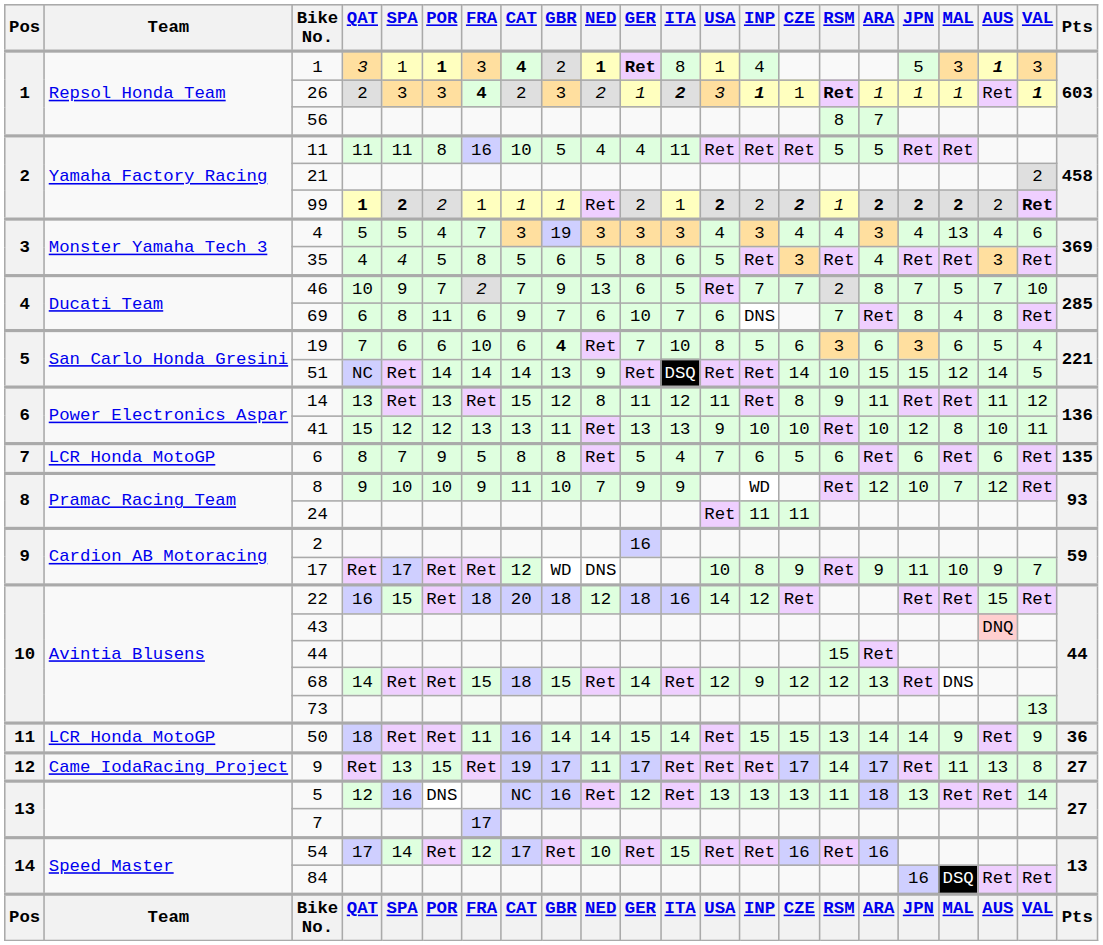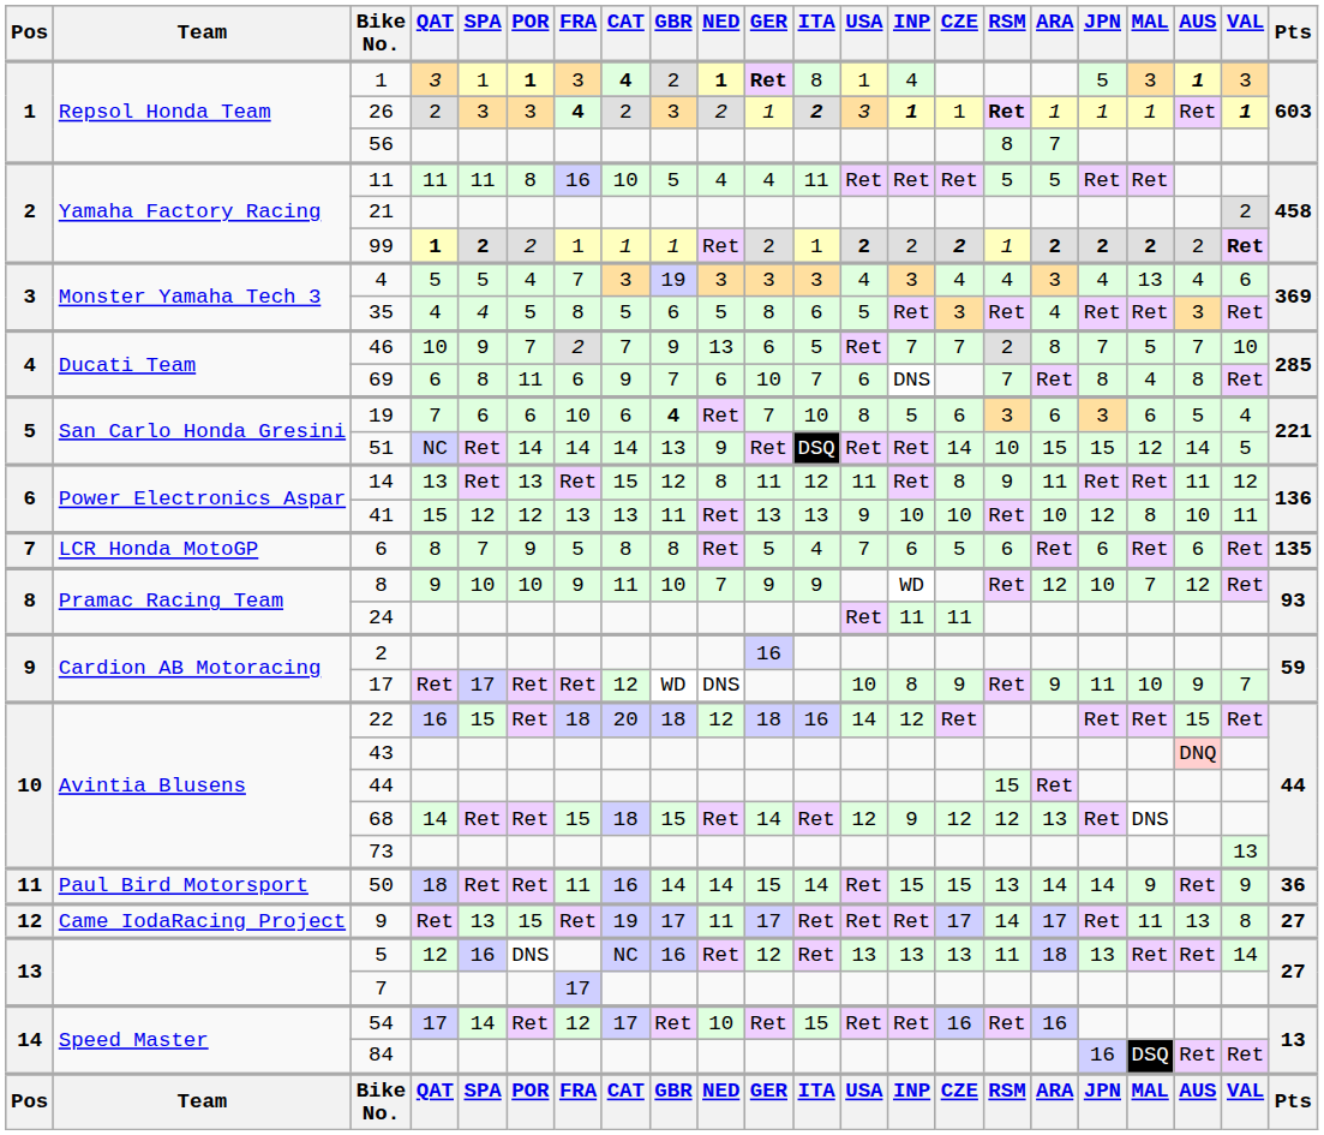50 | Team: LCR Honda MotoGP -> Paul Bird Motorsport
